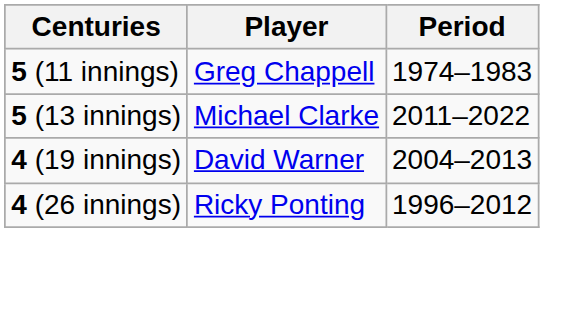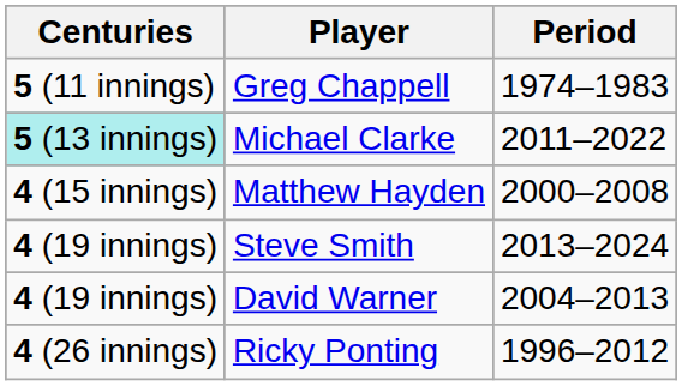Michael Clarke | Centuries: no background -> paleturquoise background
+ row: 4 (15 innings) | Matthew Hayden | 2000–2008
+ row: 4 (19 innings) | Steve Smith | 2013–2024
